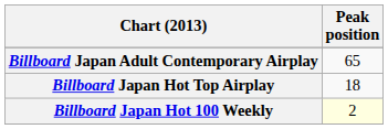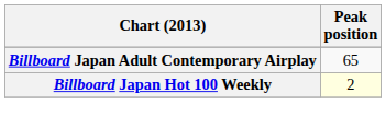- row: Billboard Japan Hot Top Airplay | 18
